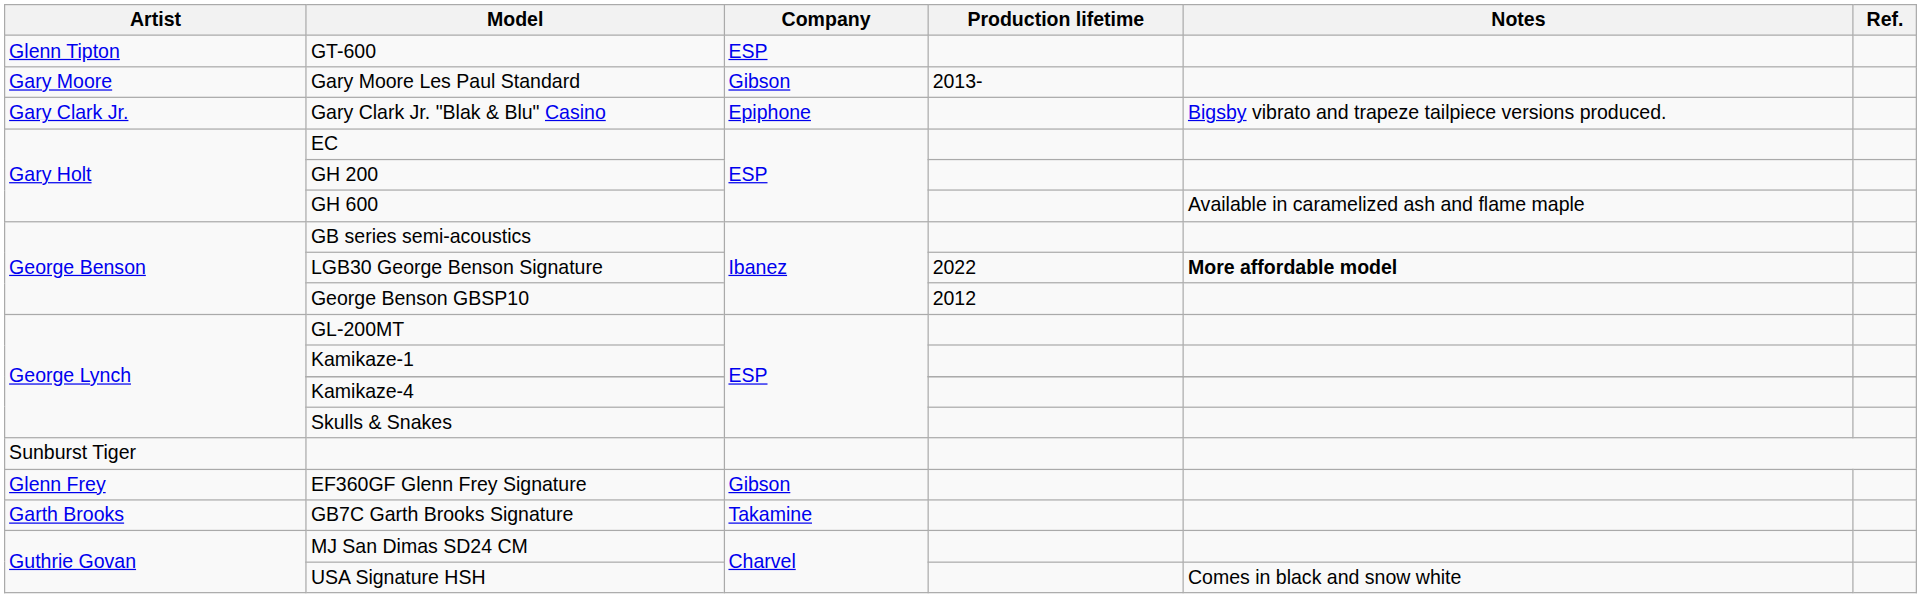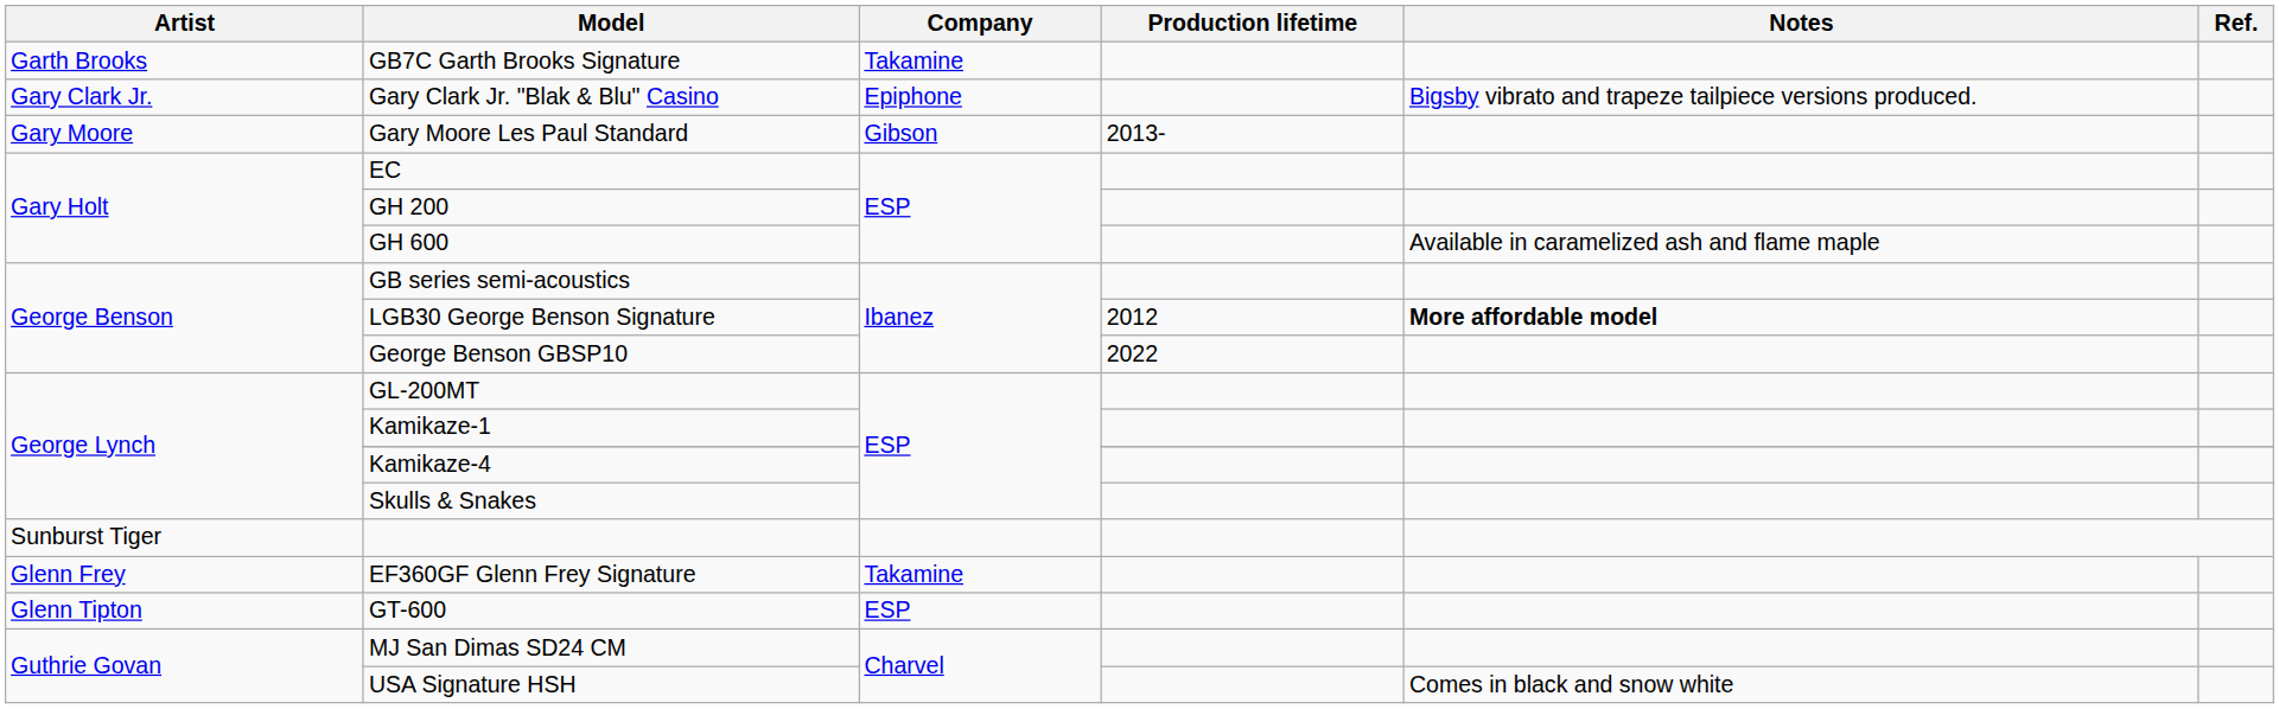rows swapped: GB7C Garth Brooks Signature <-> GT-600
rows swapped: Gary Clark Jr. "Blak & Blu" Casino <-> Gary Moore Les Paul Standard
LGB30 George Benson Signature | Production lifetime: 2022 -> 2012
George Benson GBSP10 | Production lifetime: 2012 -> 2022
EF360GF Glenn Frey Signature | Company: Gibson -> Takamine
